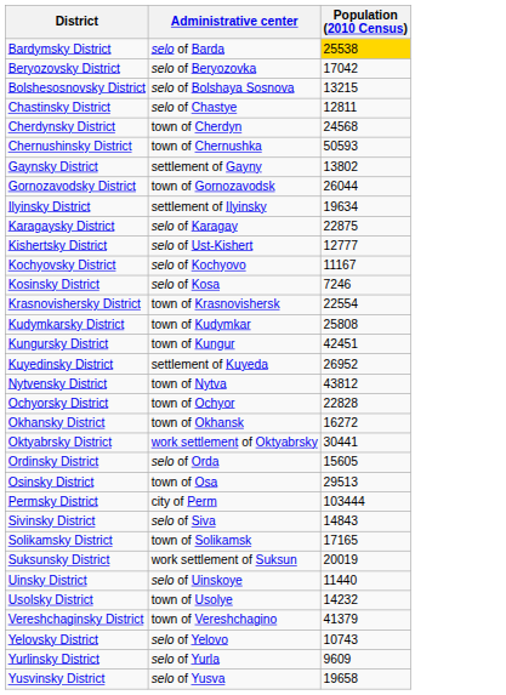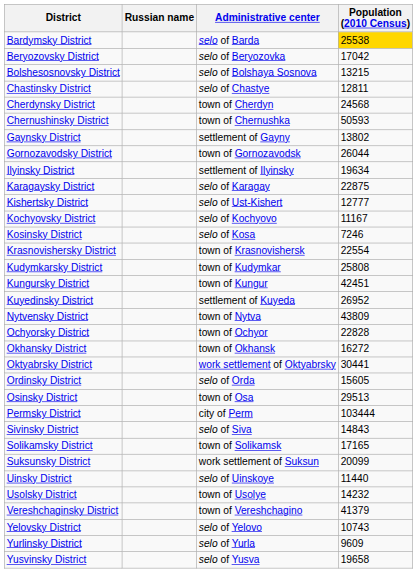+ column: Russian name
Nytvensky District | Population (2010 Census): 43812 -> 43809
Suksunsky District | Population (2010 Census): 20019 -> 20099
